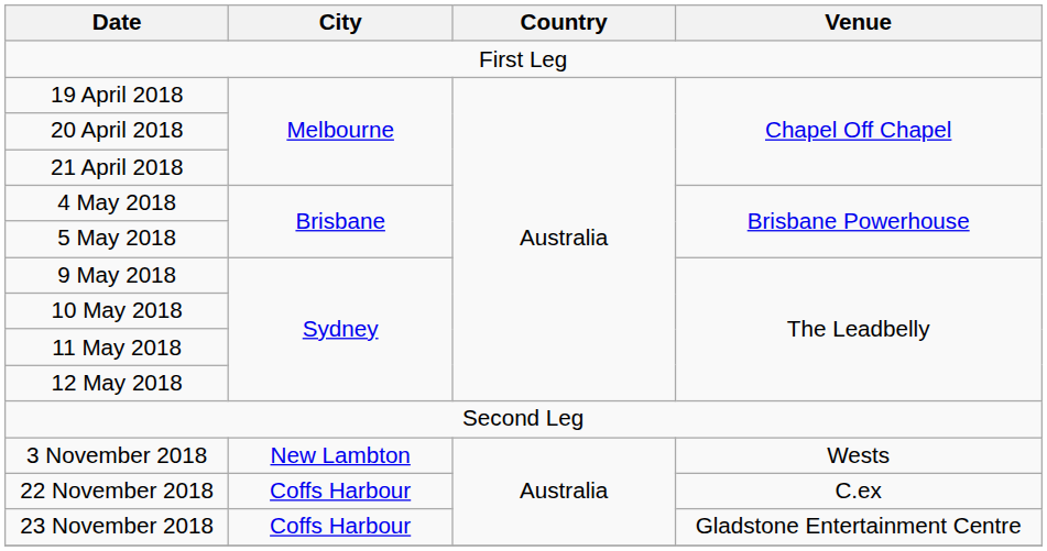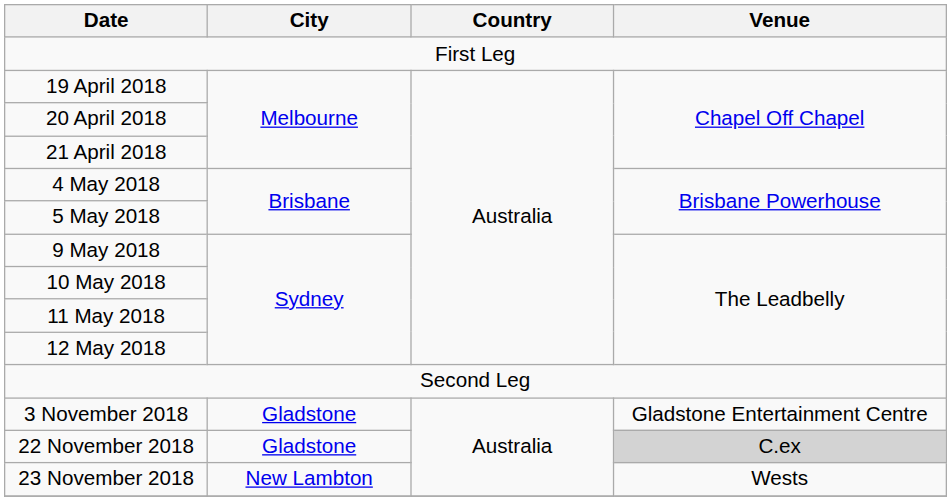3 November 2018 | City: New Lambton -> Gladstone
3 November 2018 | Venue: Wests -> Gladstone Entertainment Centre
22 November 2018 | City: Coffs Harbour -> Gladstone
22 November 2018 | Venue: no background -> lightgrey background
23 November 2018 | City: Coffs Harbour -> New Lambton
23 November 2018 | Venue: Gladstone Entertainment Centre -> Wests
